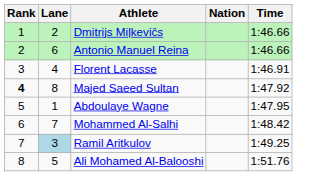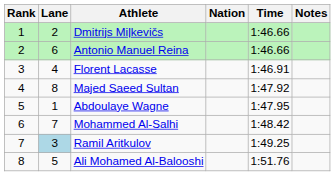+ column: Notes
Majed Saeed Sultan | Rank: bold -> normal
